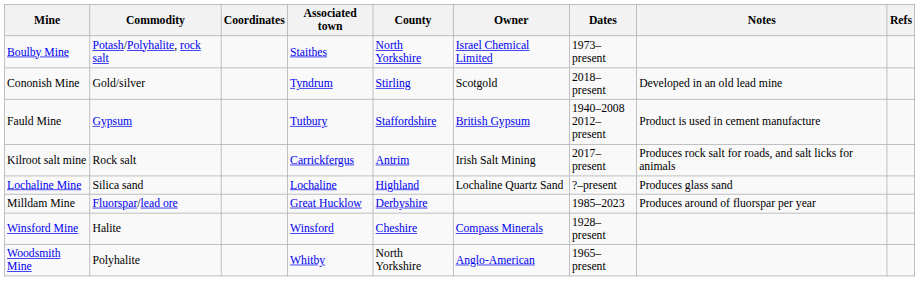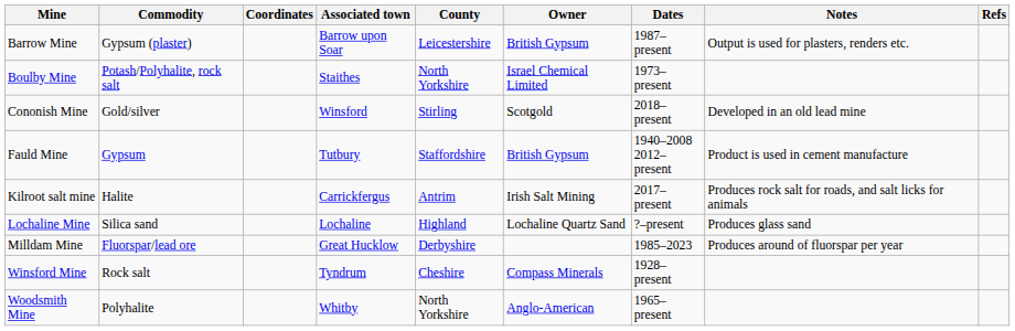+ row: Barrow Mine | Gypsum (plaster) | Barrow upon Soar | Leicestershire | British Gypsum | 1987–present | Output is used for plasters, renders etc.
Cononish Mine | Associated town: Tyndrum -> Winsford
Kilroot salt mine | Commodity: Rock salt -> Halite
Winsford Mine | Commodity: Halite -> Rock salt
Winsford Mine | Associated town: Winsford -> Tyndrum
